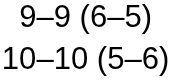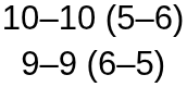rows swapped: 10–10 (5–6) <-> 9–9 (6–5)
